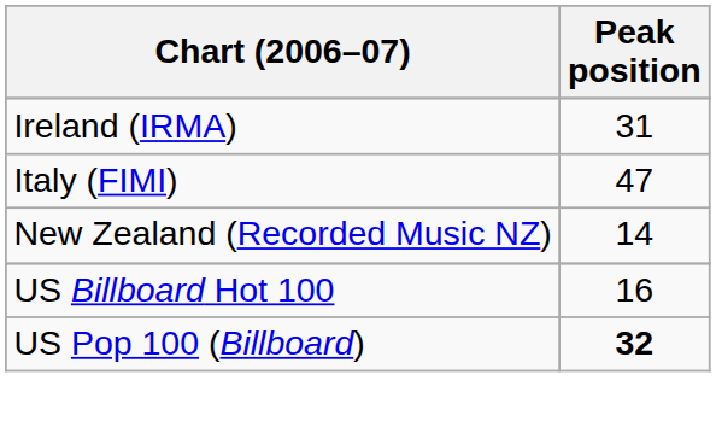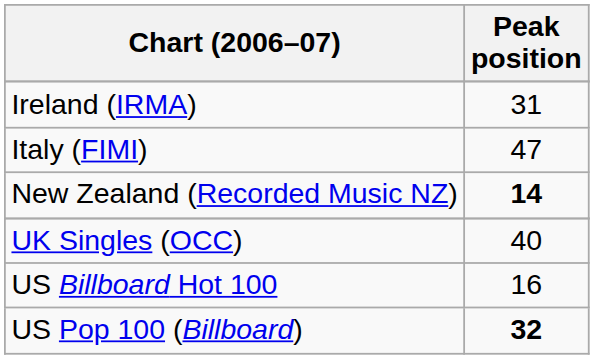New Zealand (Recorded Music NZ) | Peak position: normal -> bold
+ row: UK Singles (OCC) | 40
